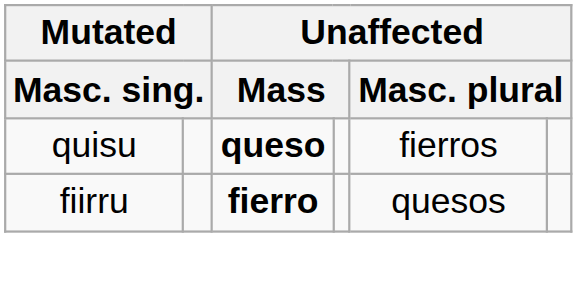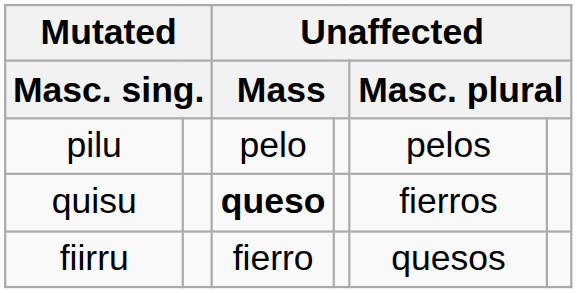+ row: pilu | pelo | pelos
fiirru | column 3: bold -> normal
